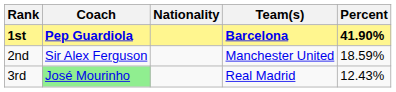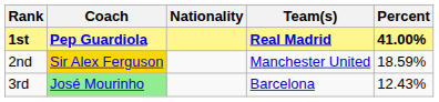1st | Team(s): Barcelona -> Real Madrid
1st | Percent: 41.90% -> 41.00%
2nd | Coach: no background -> gold background
3rd | Team(s): Real Madrid -> Barcelona
